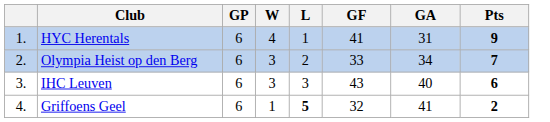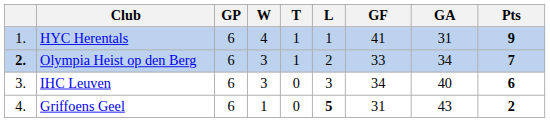+ column: T | 1 | 1 | 0 | 0
Olympia Heist op den Berg | column 1: normal -> bold
IHC Leuven | GF: 43 -> 34
Griffoens Geel | GF: 32 -> 31
Griffoens Geel | GA: 41 -> 43
